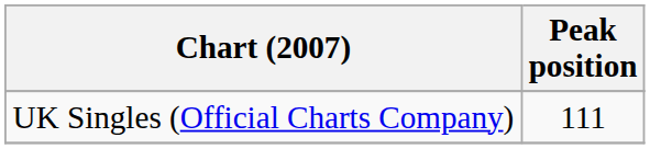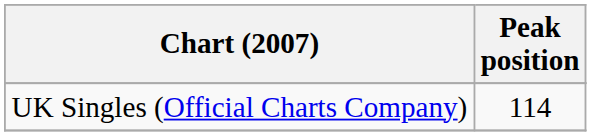UK Singles (Official Charts Company) | Peak position: 111 -> 114
